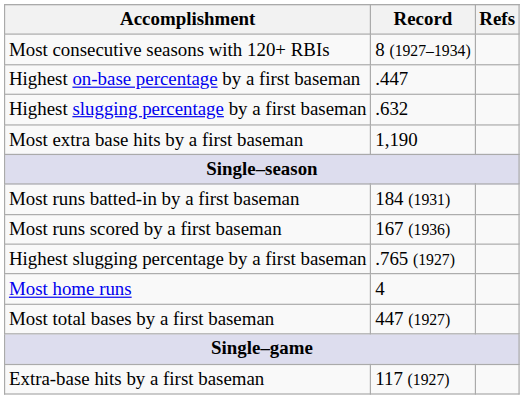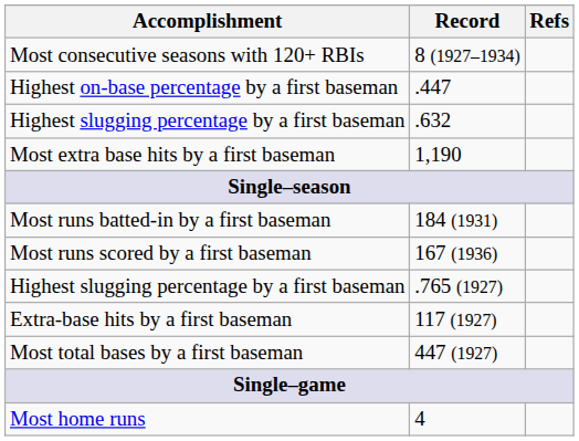rows swapped: Extra-base hits by a first baseman <-> Most home runs
